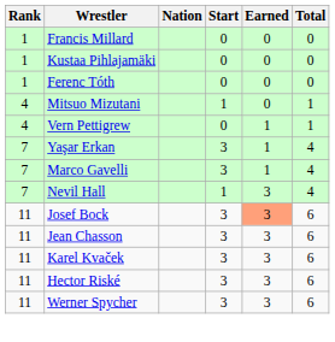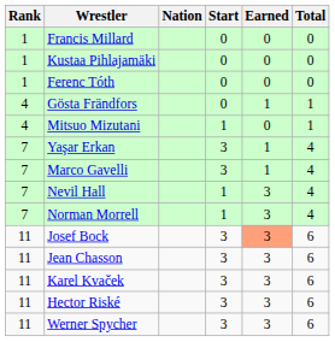+ row: 4 | Gösta Frändfors | 0 | 1 | 1
- row: 4 | Vern Pettigrew | 0 | 1 | 1
+ row: 7 | Norman Morrell | 1 | 3 | 4
